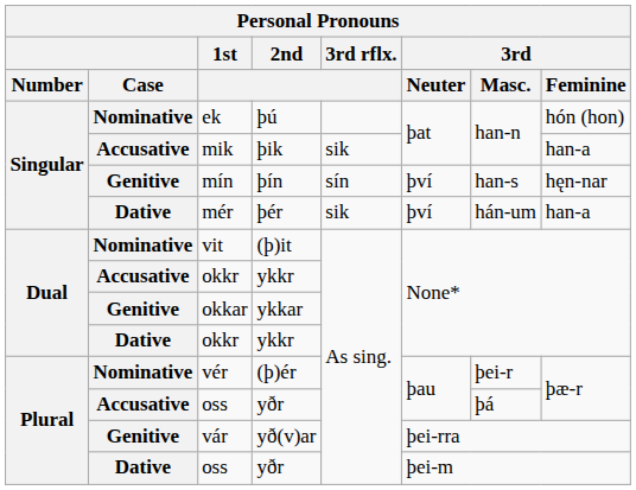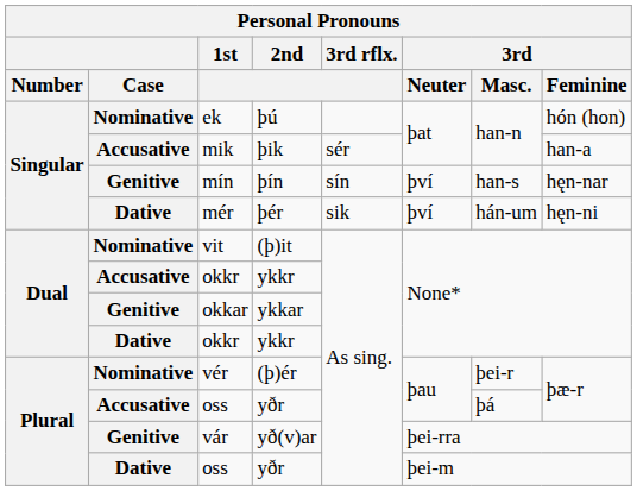mik | 3rd rflx.: sik -> sér
mér | 3rd / Feminine: han-a -> hęn-ni
